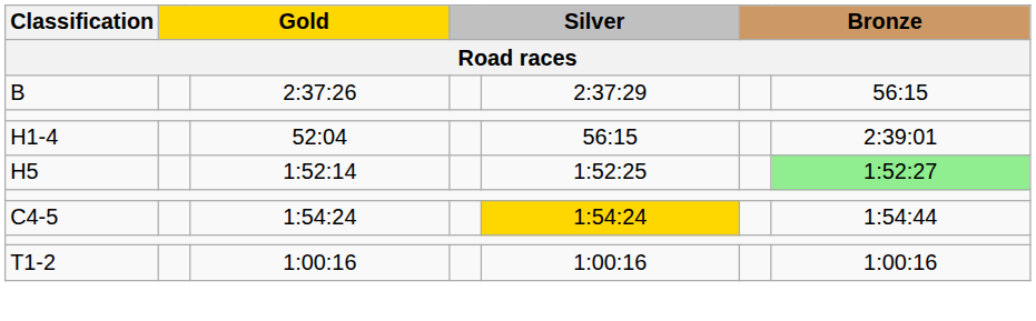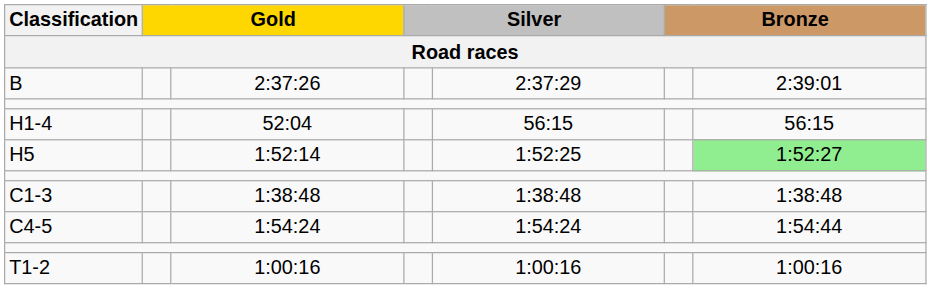B | column 7: 56:15 -> 2:39:01
H1-4 | column 7: 2:39:01 -> 56:15
+ row: C1-3 | 1:38:48 | 1:38:48 | 1:38:48
C4-5 | column 5: gold background -> no background
